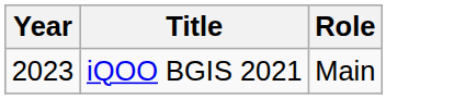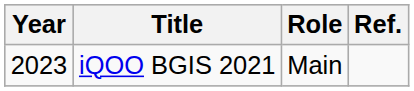+ column: Ref.
